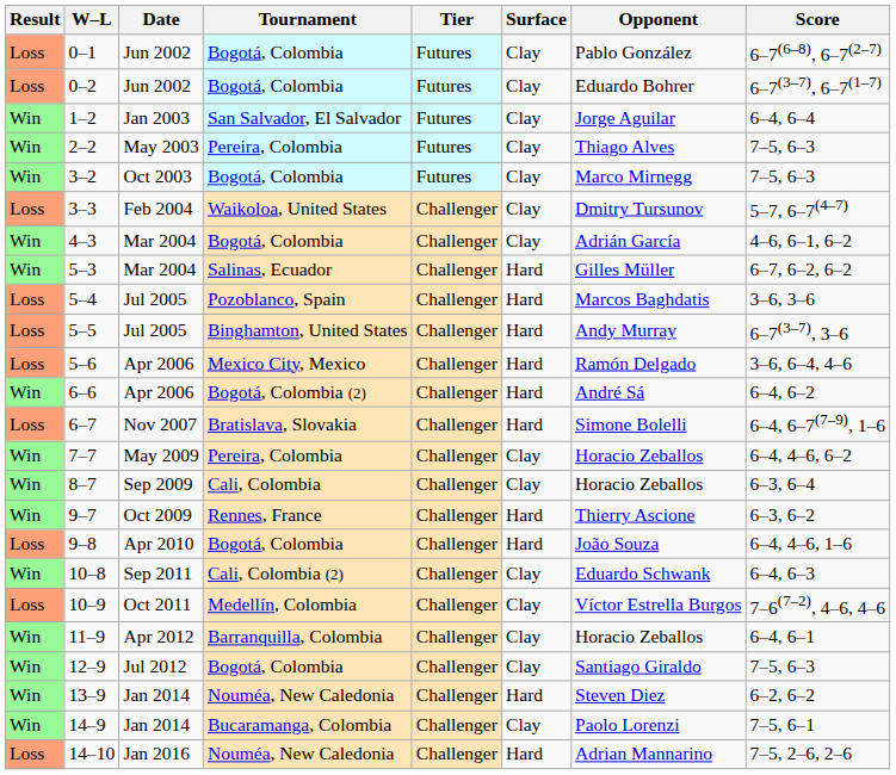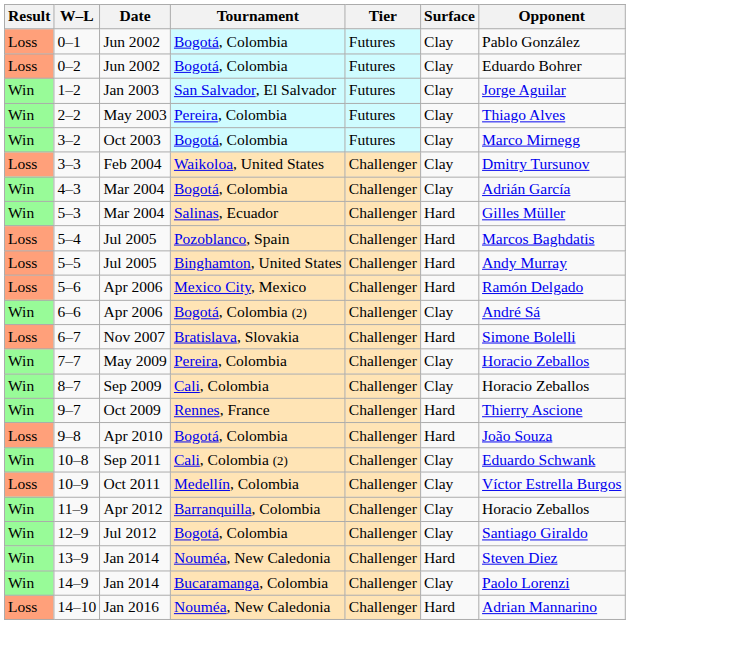- column: Score | 6–7(6–8), 6–7(2–7) | 6–7(3–7), 6–7(1–7) | 6–4, 6–4 | 7–5, 6–3 | 7–5, 6–3 | 5–7, 6–7(4–7) | 4–6, 6–1, 6–2 | 6–7, 6–2, 6–2 | 3–6, 3–6 | 6–7(3–7), 3–6 | 3–6, 6–4, 4–6 | 6–4, 6–2 | 6–4, 6–7(7–9), 1–6 | 6–4, 4–6, 6–2 | 6–3, 6–4 | 6–3, 6–2 | 6–4, 4–6, 1–6 | 6–4, 6–3 | 7–6(7–2), 4–6, 4–6 | 6–4, 6–1 | 7–5, 6–3 | 6–2, 6–2 | 7–5, 6–1 | 7–5, 2–6, 2–6
6–6 | Surface: Hard -> Clay
